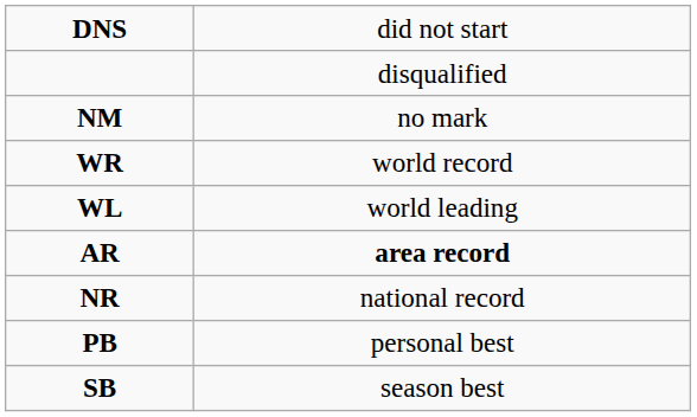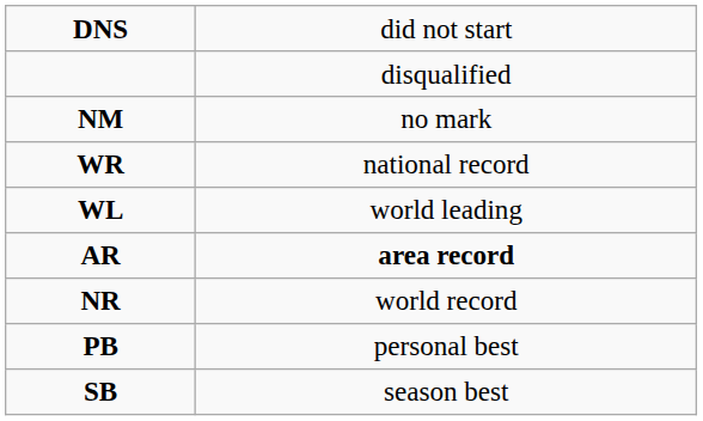WR | column 2: world record -> national record
NR | column 2: national record -> world record
